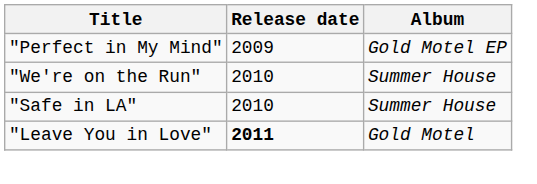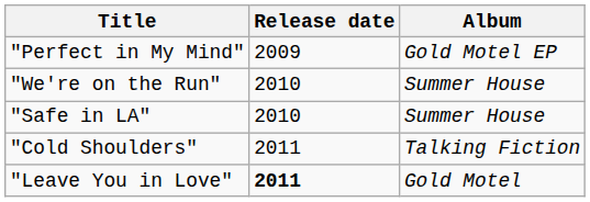+ row: "Cold Shoulders" | 2011 | Talking Fiction
